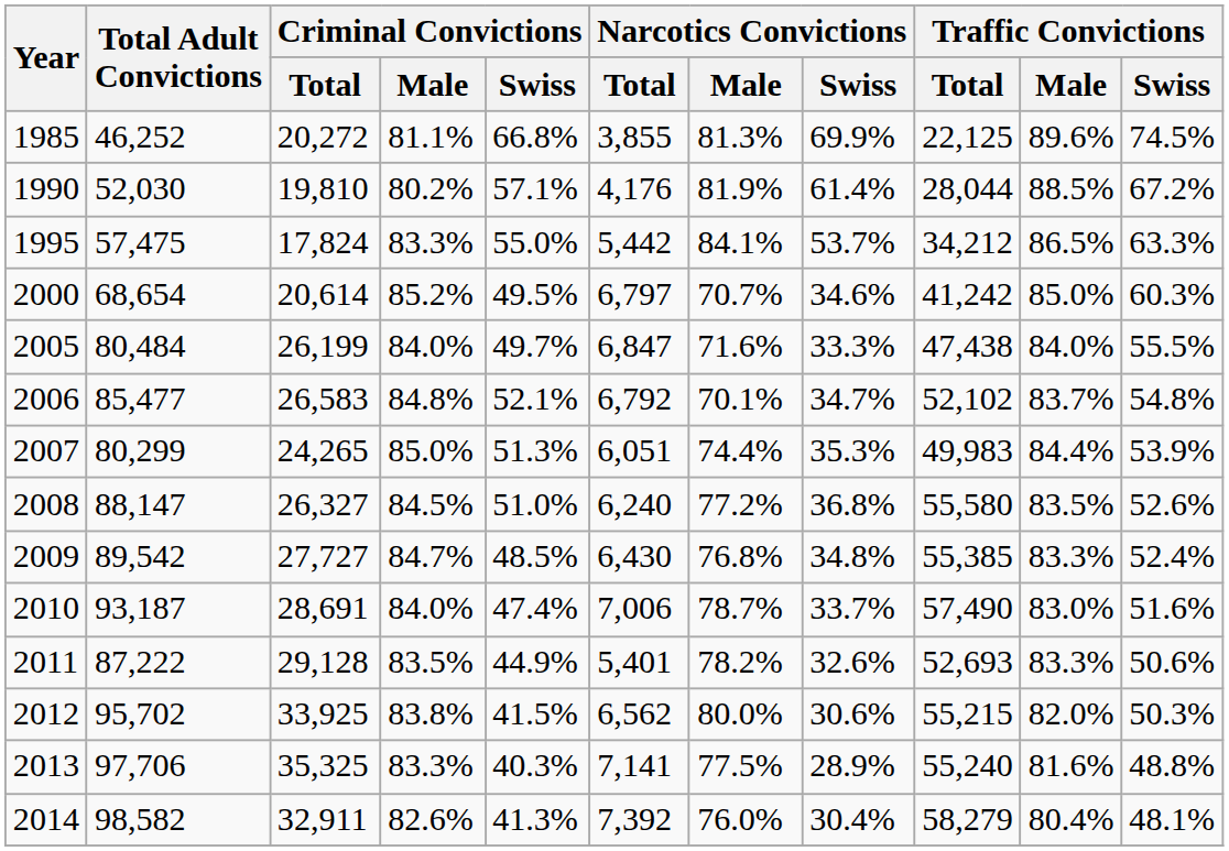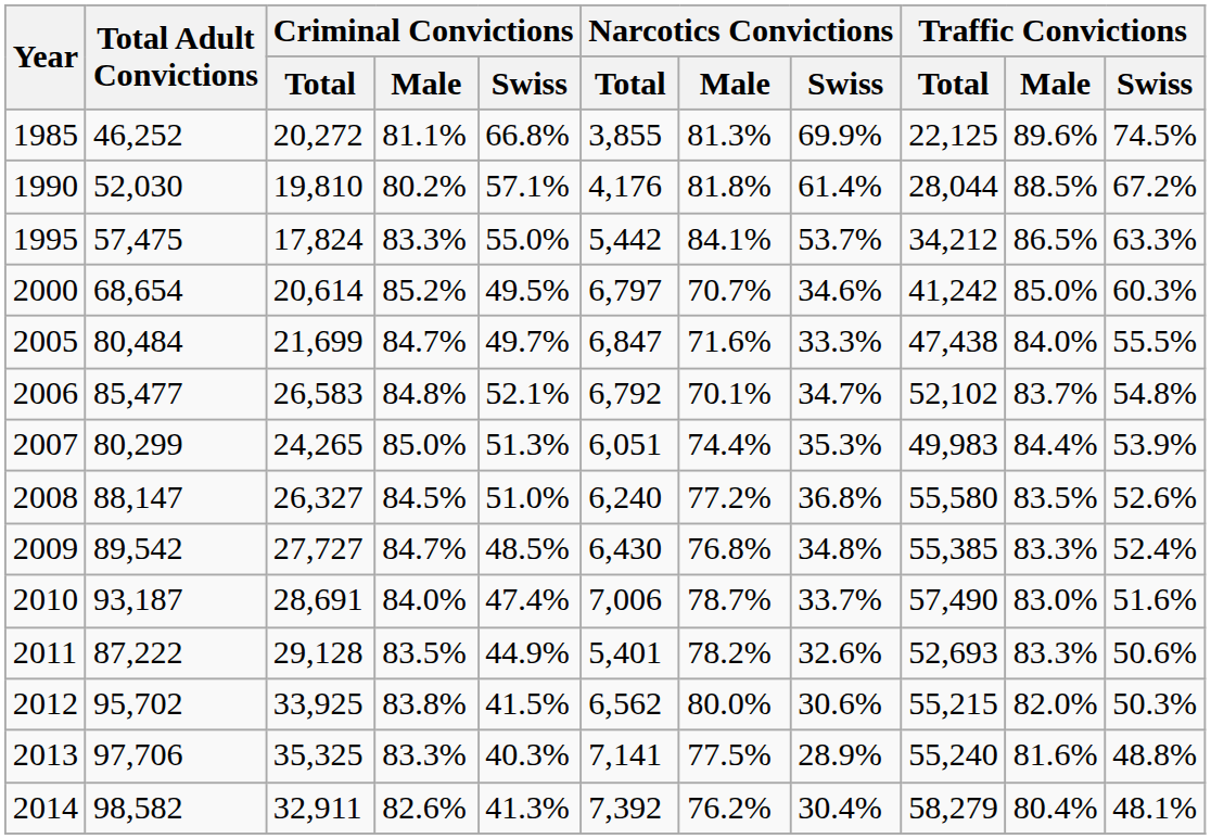1990 | Narcotics Convictions / Male: 81.9% -> 81.8%
2005 | Criminal Convictions / Total: 26,199 -> 21,699
2005 | Criminal Convictions / Male: 84.0% -> 84.7%
2014 | Narcotics Convictions / Male: 76.0% -> 76.2%
